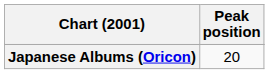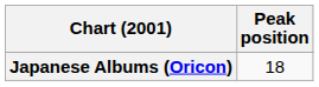Japanese Albums (Oricon) | Peak position: 20 -> 18
